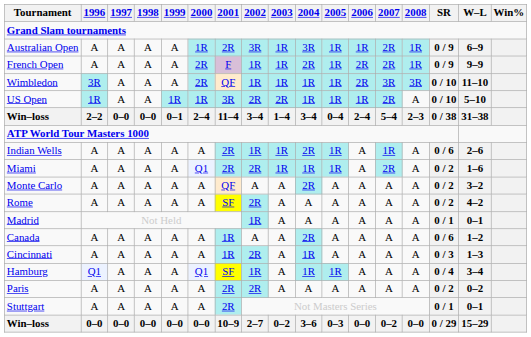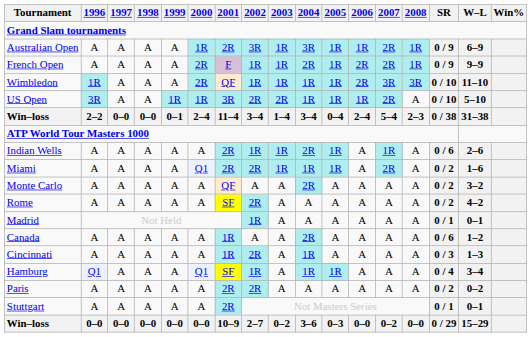Wimbledon | 1996: 3R -> 1R
US Open | 1996: 1R -> 3R
